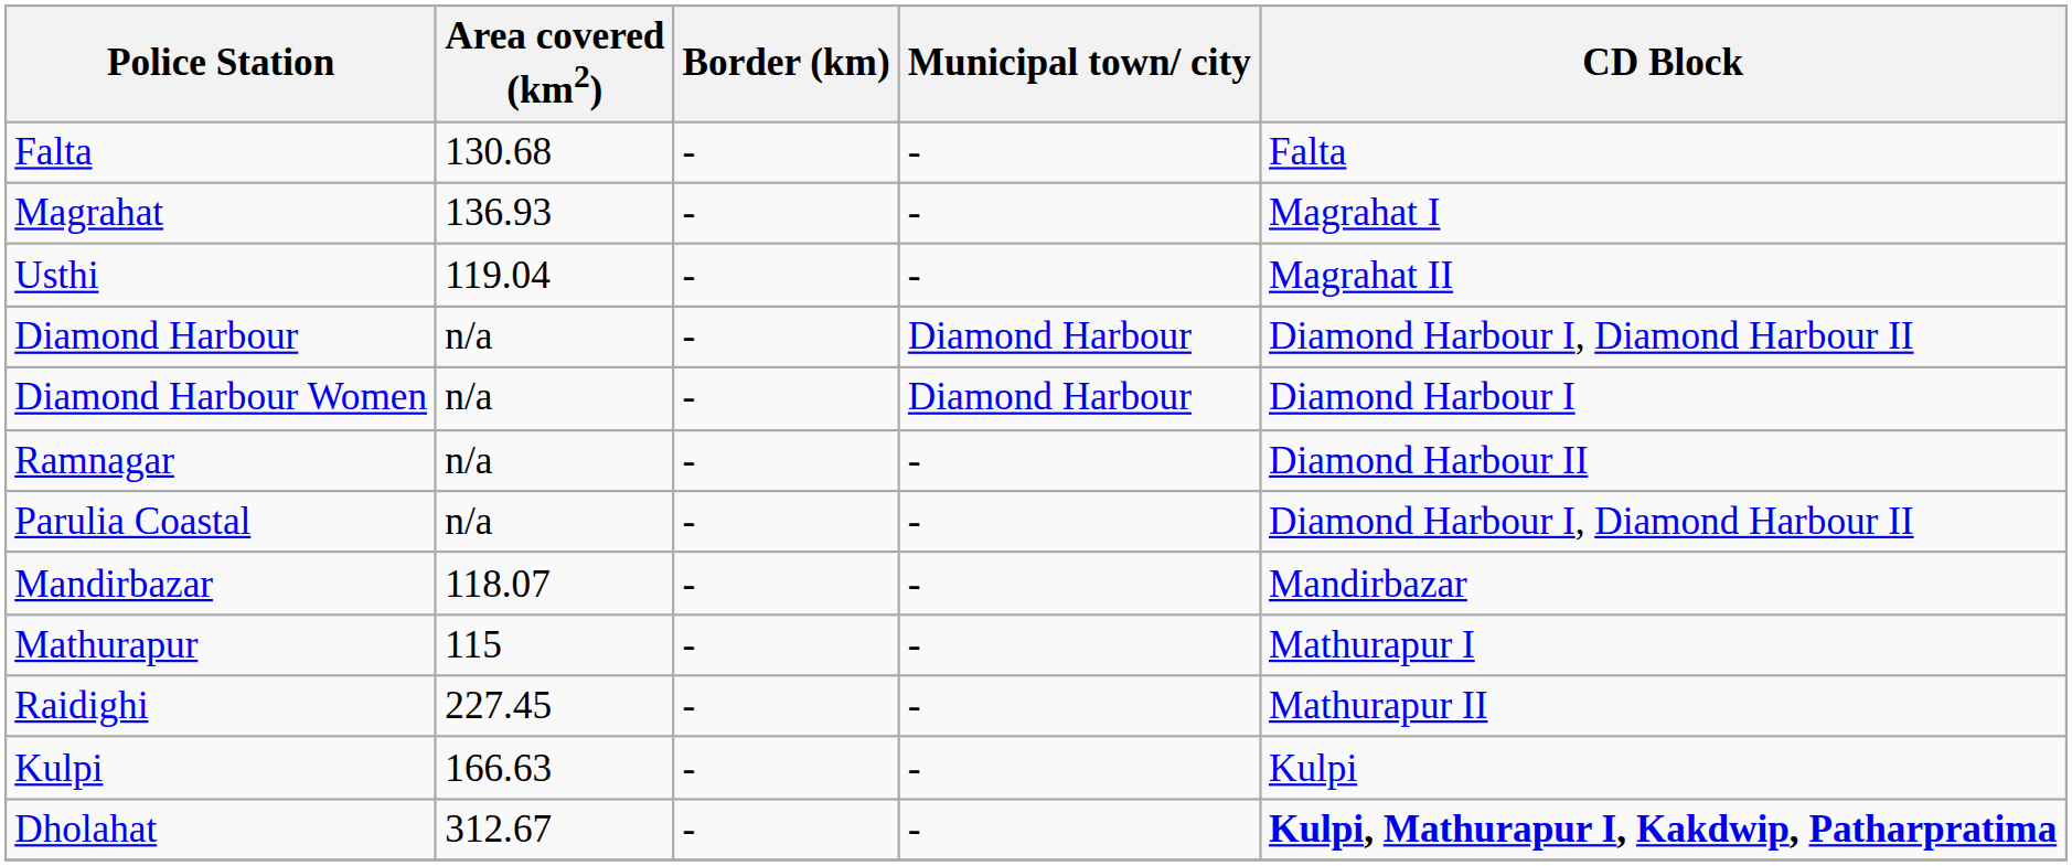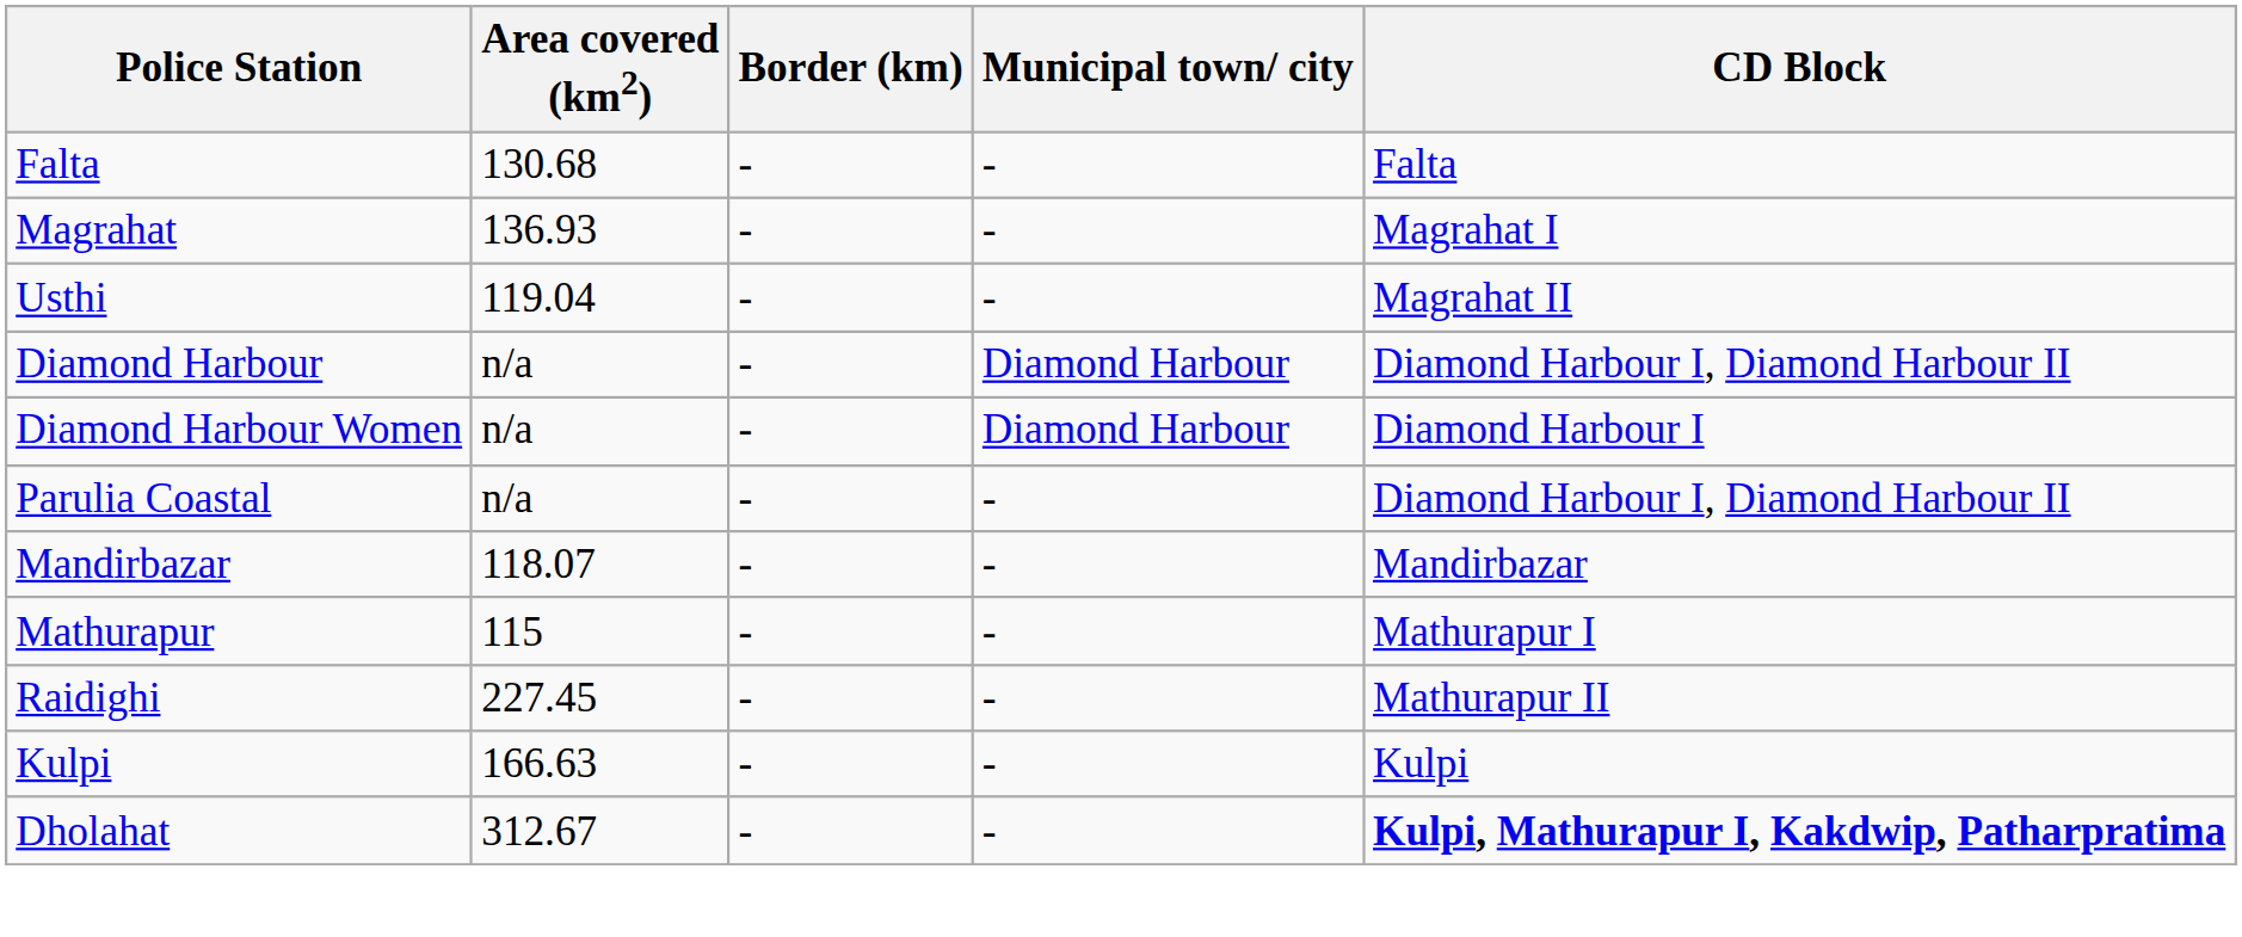- row: Ramnagar | n/a | - | - | Diamond Harbour II
